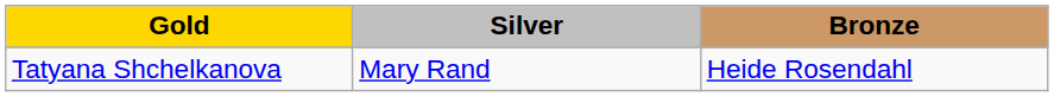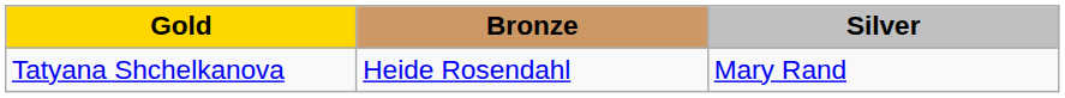columns swapped: Silver <-> Bronze
